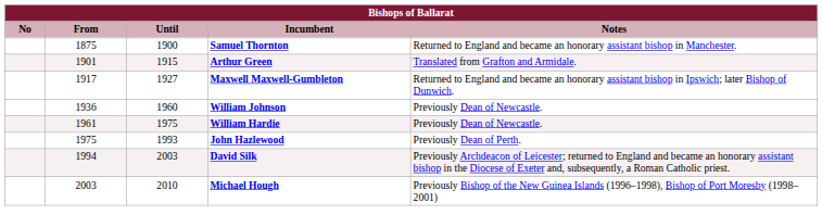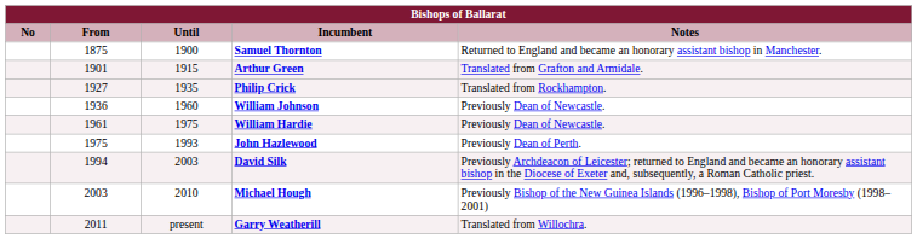- row: 1917 | 1927 | Maxwell Maxwell-Gumbleton | Returned to England and became an honorary assistant bishop in Ipswich; later Bishop of Dunwich.
+ row: 1927 | 1935 | Philip Crick | Translated from Rockhampton.
+ row: 2011 | present | Garry Weatherill | Translated from Willochra.
